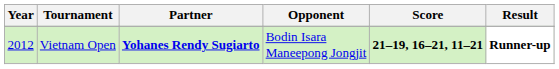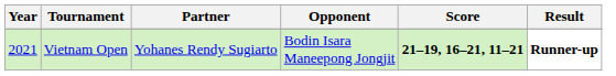Vietnam Open | Year: 2012 -> 2021
Vietnam Open | Partner: bold -> normal
